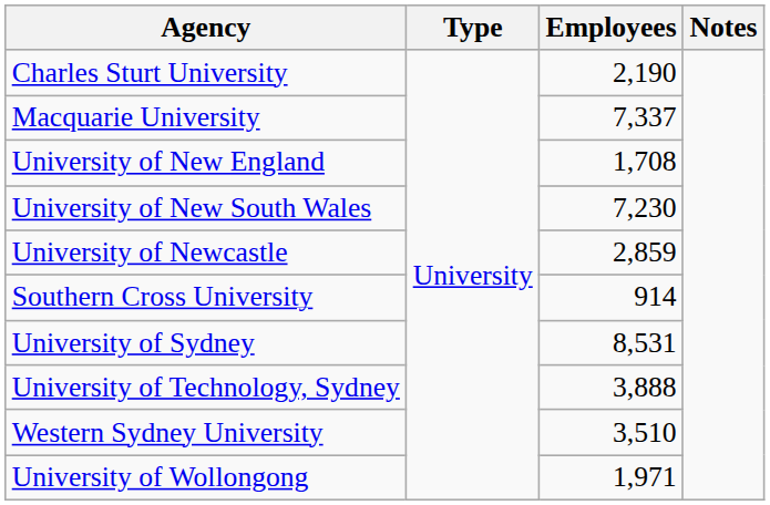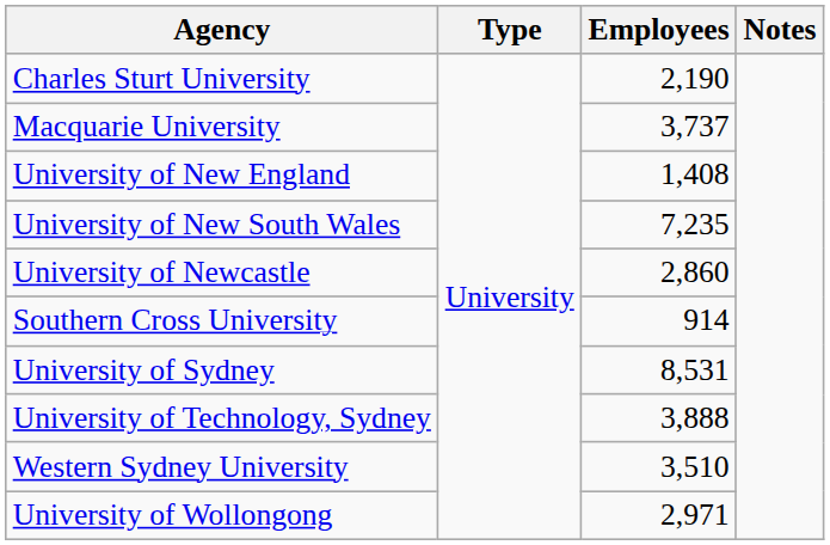Macquarie University | Employees: 7,337 -> 3,737
University of New England | Employees: 1,708 -> 1,408
University of New South Wales | Employees: 7,230 -> 7,235
University of Newcastle | Employees: 2,859 -> 2,860
University of Wollongong | Employees: 1,971 -> 2,971
